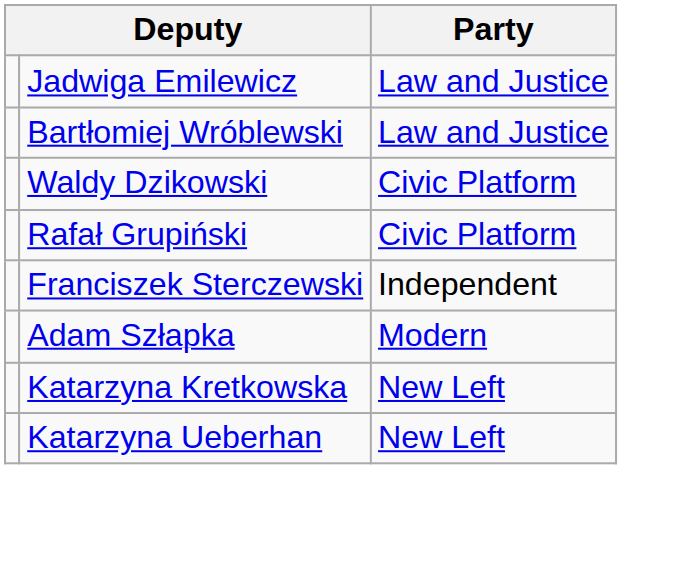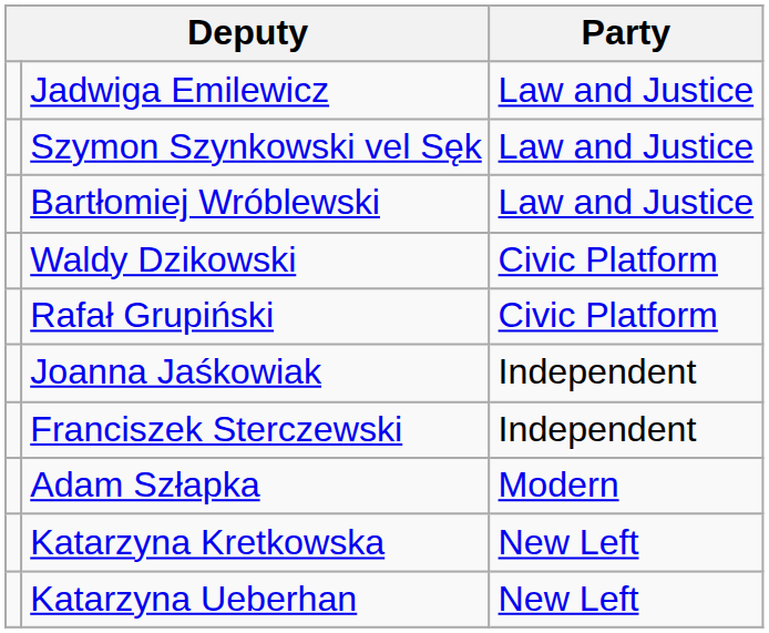+ row: Szymon Szynkowski vel Sęk | Law and Justice
+ row: Joanna Jaśkowiak | Independent
